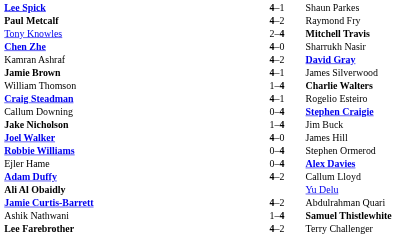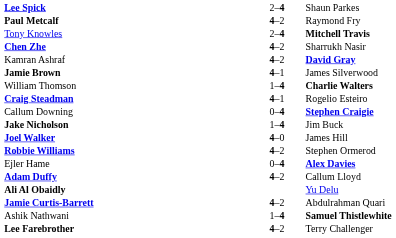Lee Spick | column 2: 4–1 -> 2–4
Chen Zhe | column 2: 4–0 -> 4–2
Robbie Williams | column 2: 0–4 -> 4–2
